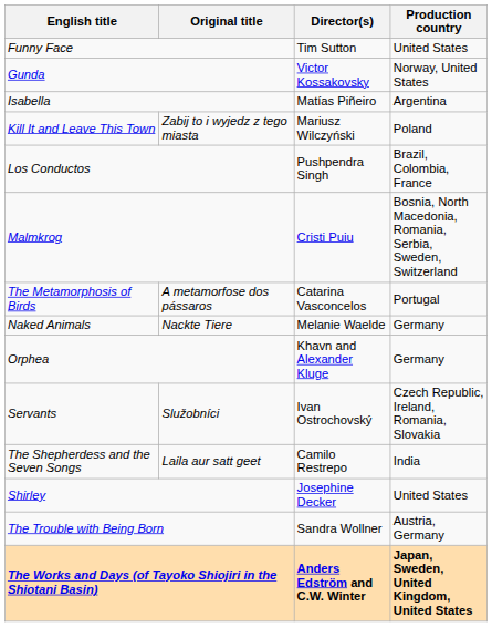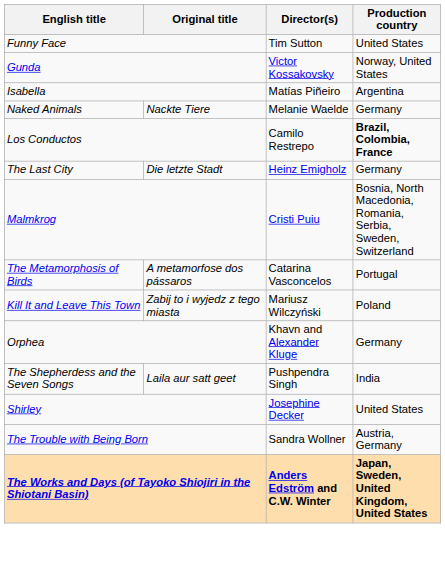rows swapped: Kill It and Leave This Town <-> Naked Animals
Los Conductos | Director(s): Pushpendra Singh -> Camilo Restrepo
Los Conductos | Production country: normal -> bold
+ row: The Last City | Die letzte Stadt | Heinz Emigholz | Germany
- row: Servants | Služobníci | Ivan Ostrochovský | Czech Republic, Ireland, Romania, Slovakia
The Shepherdess and the Seven Songs | Director(s): Camilo Restrepo -> Pushpendra Singh
